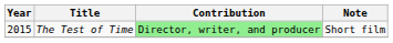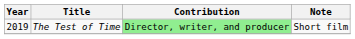The Test of Time | Year: 2015 -> 2019
